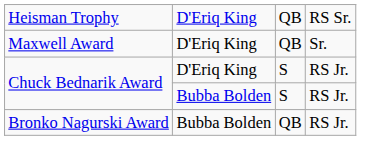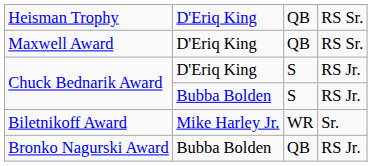Maxwell Award | column 4: Sr. -> RS Sr.
+ row: Biletnikoff Award | Mike Harley Jr. | WR | Sr.
